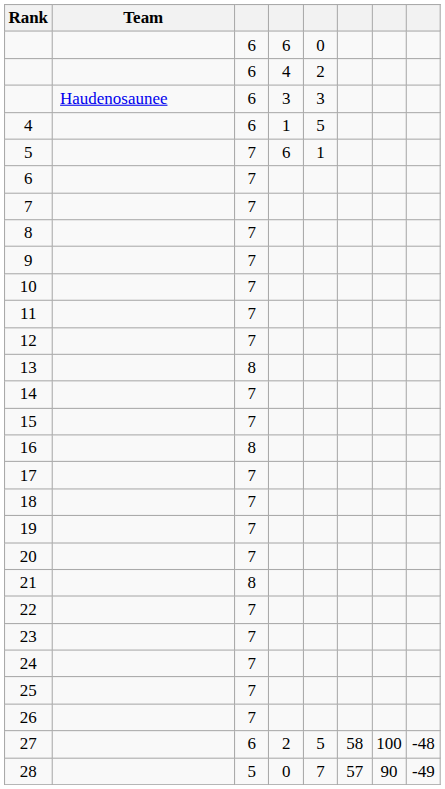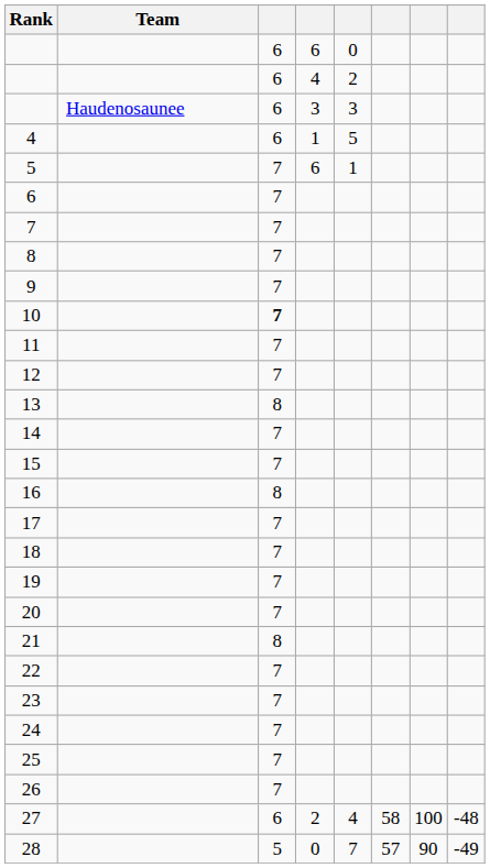10 | column 3: normal -> bold
27 | column 5: 5 -> 4
